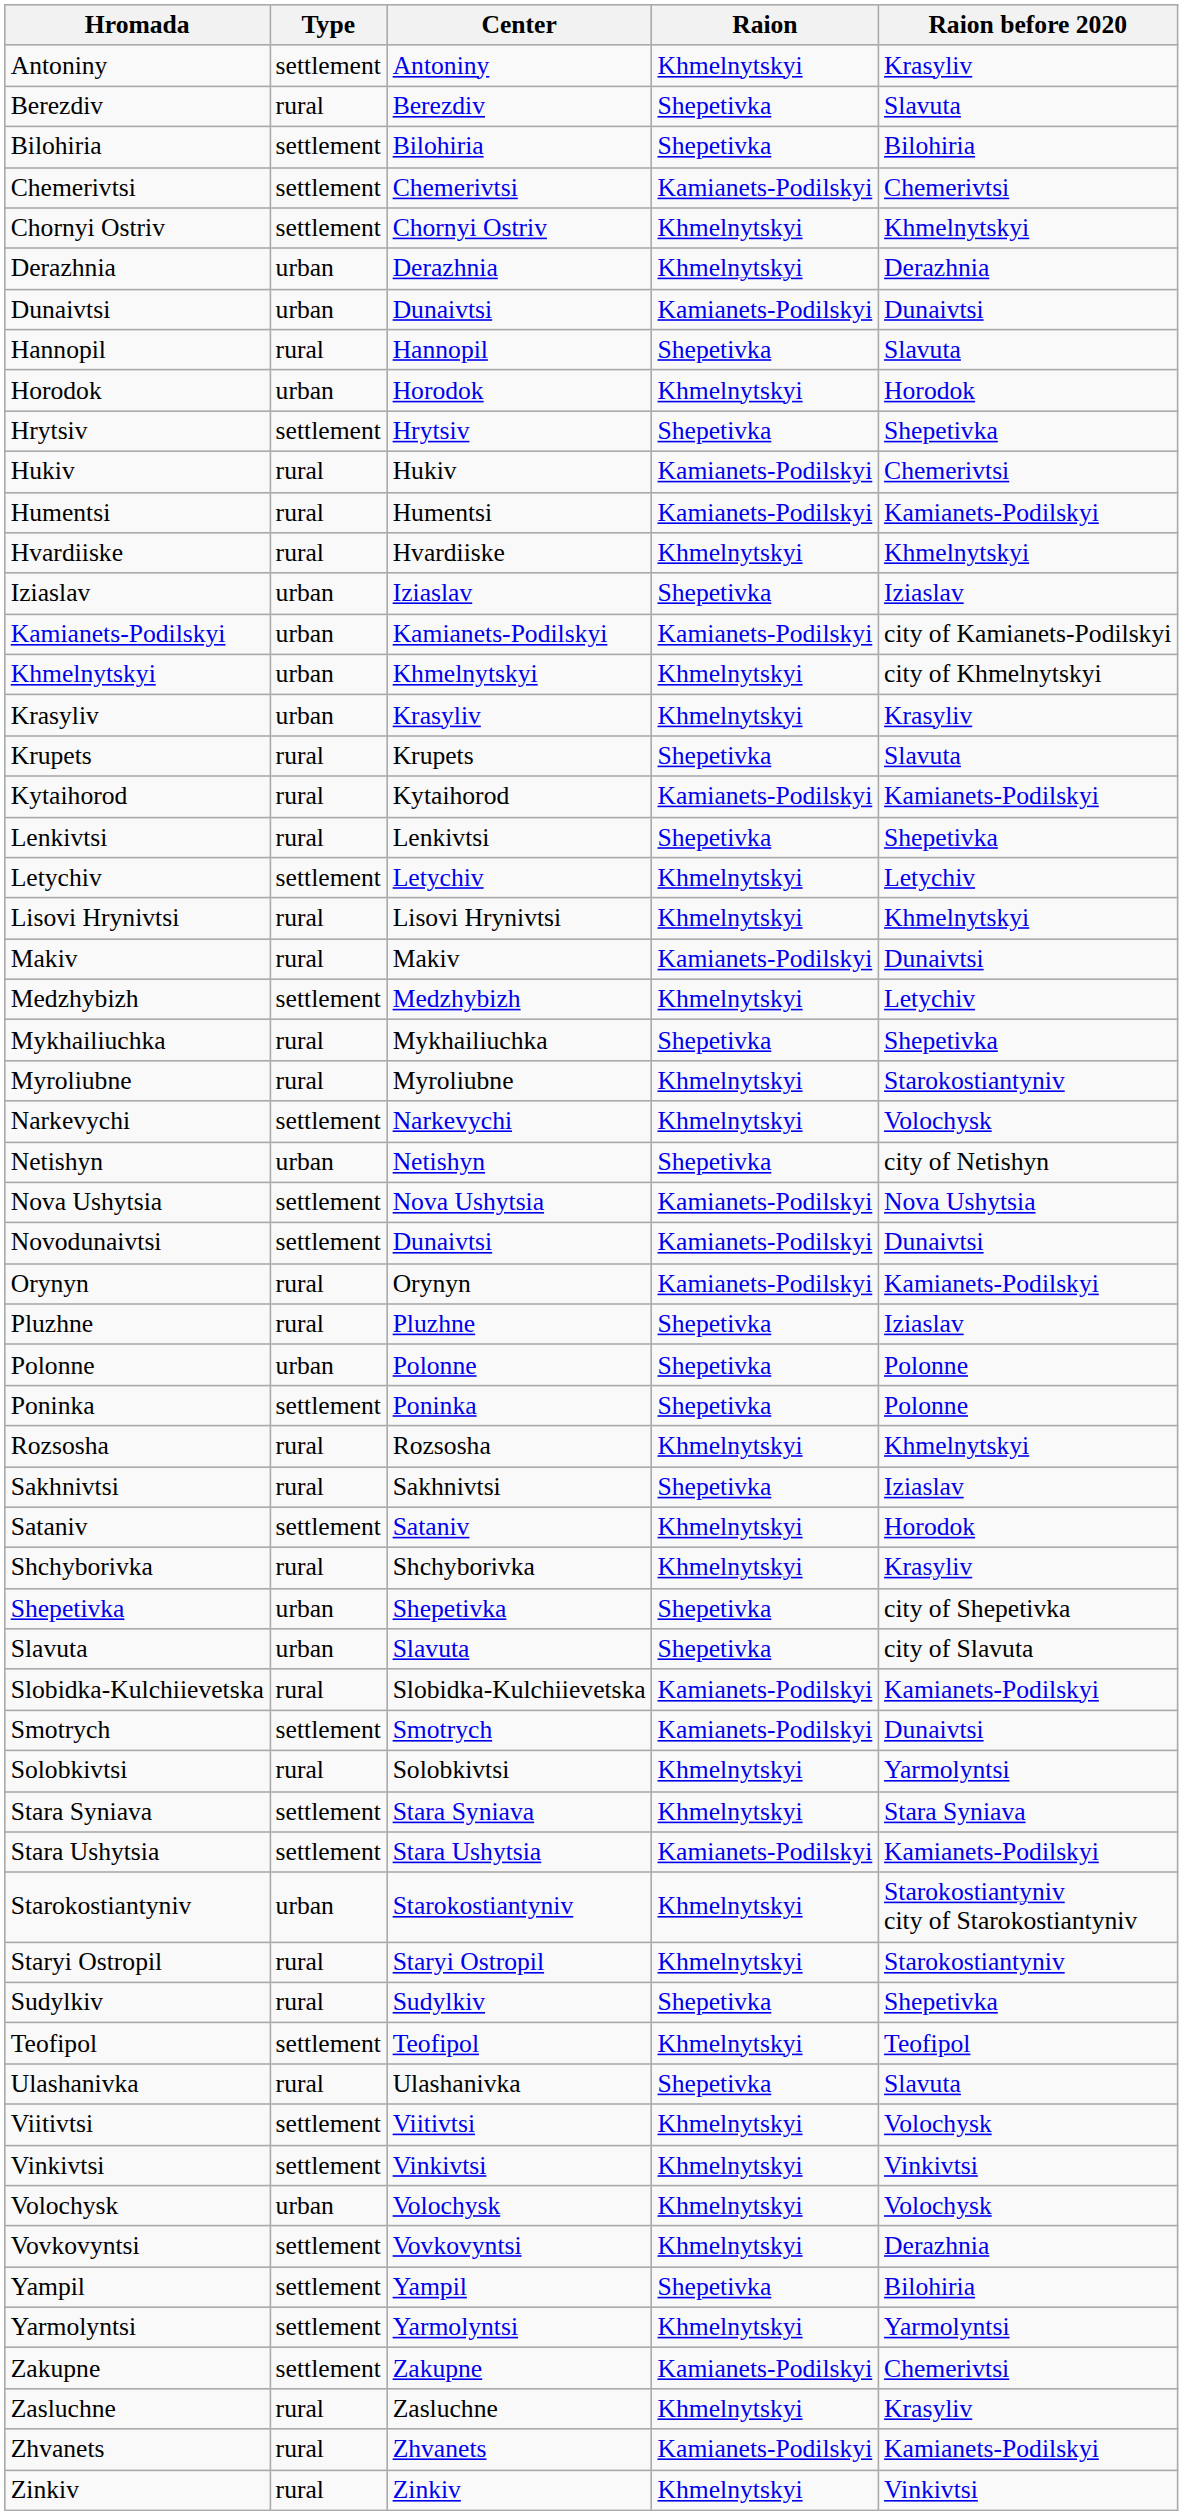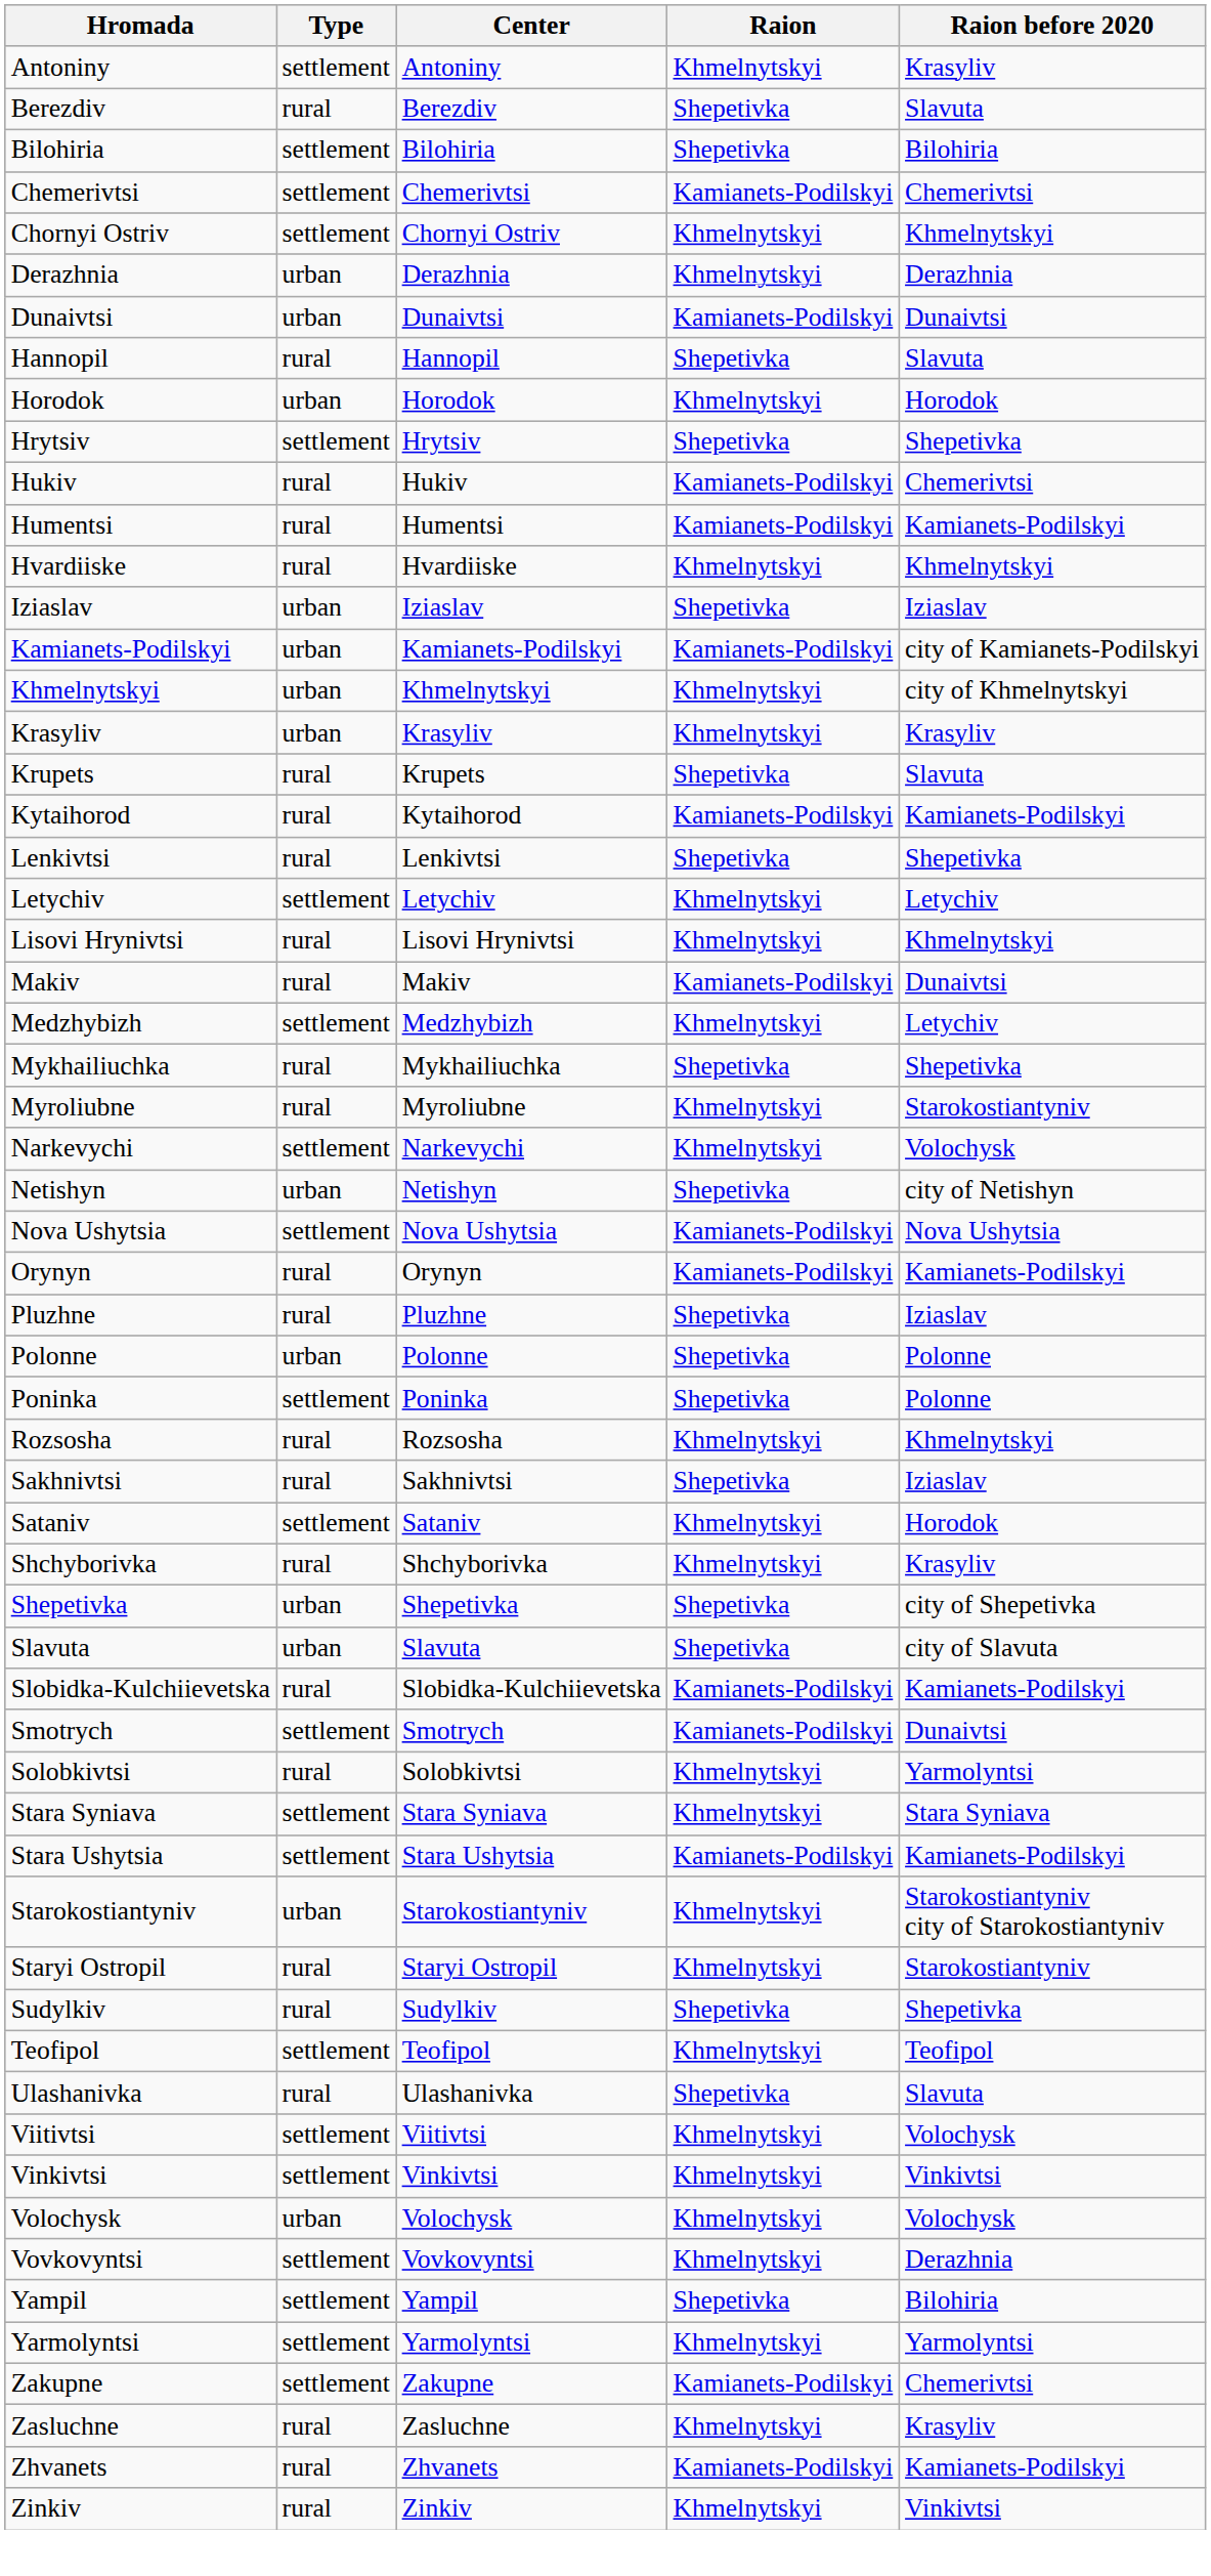- row: Novodunaivtsi | settlement | Dunaivtsi | Kamianets-Podilskyi | Dunaivtsi
